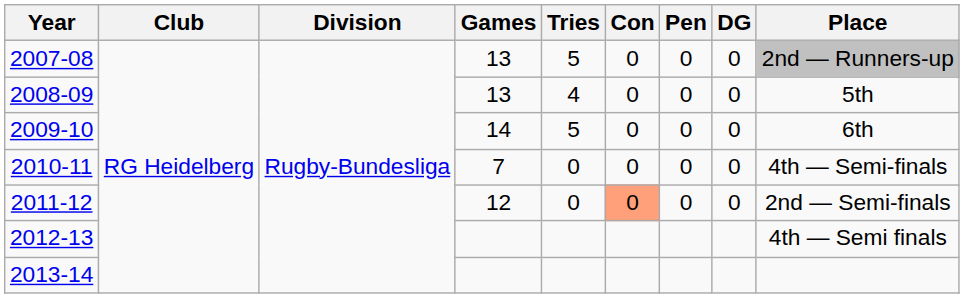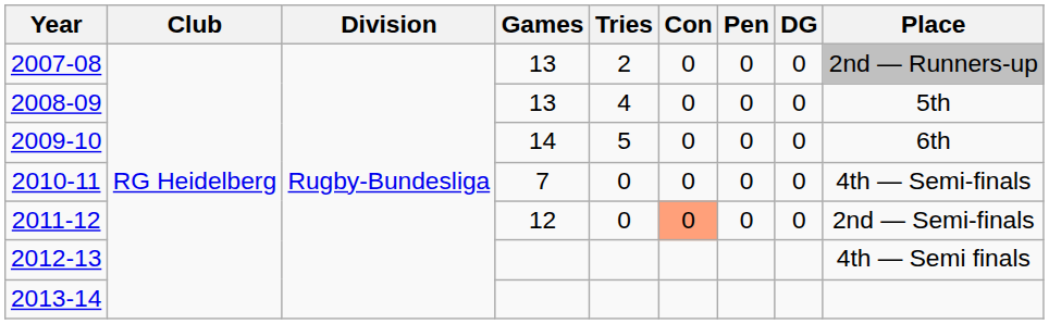2007-08 | Tries: 5 -> 2
